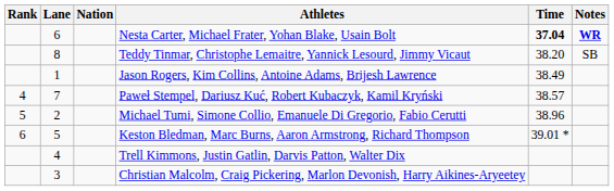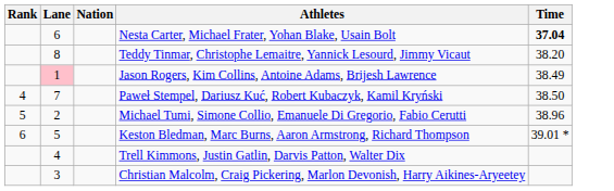- column: Notes | WR | SB
Jason Rogers, Kim Collins, Antoine Adams, Brijesh Lawrence | Lane: no background -> pink background
Paweł Stempel, Dariusz Kuć, Robert Kubaczyk, Kamil Kryński | Time: 38.57 -> 38.50
